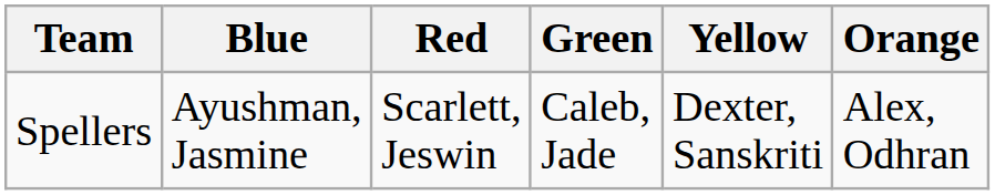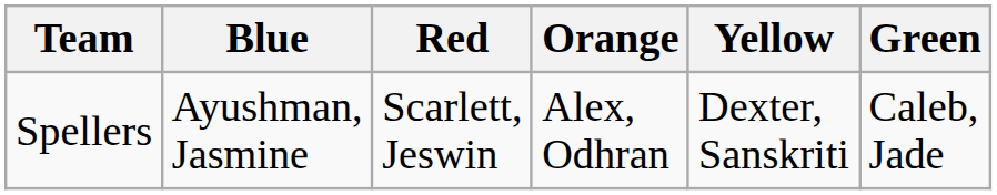columns swapped: Green <-> Orange
